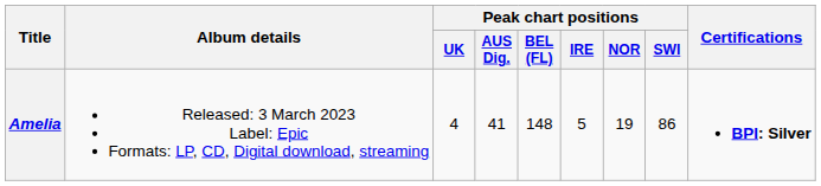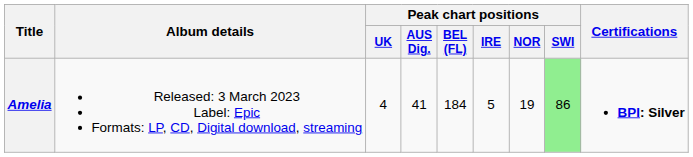Amelia | Peak chart positions / BEL (FL): 148 -> 184
Amelia | Peak chart positions / SWI: no background -> lightgreen background
